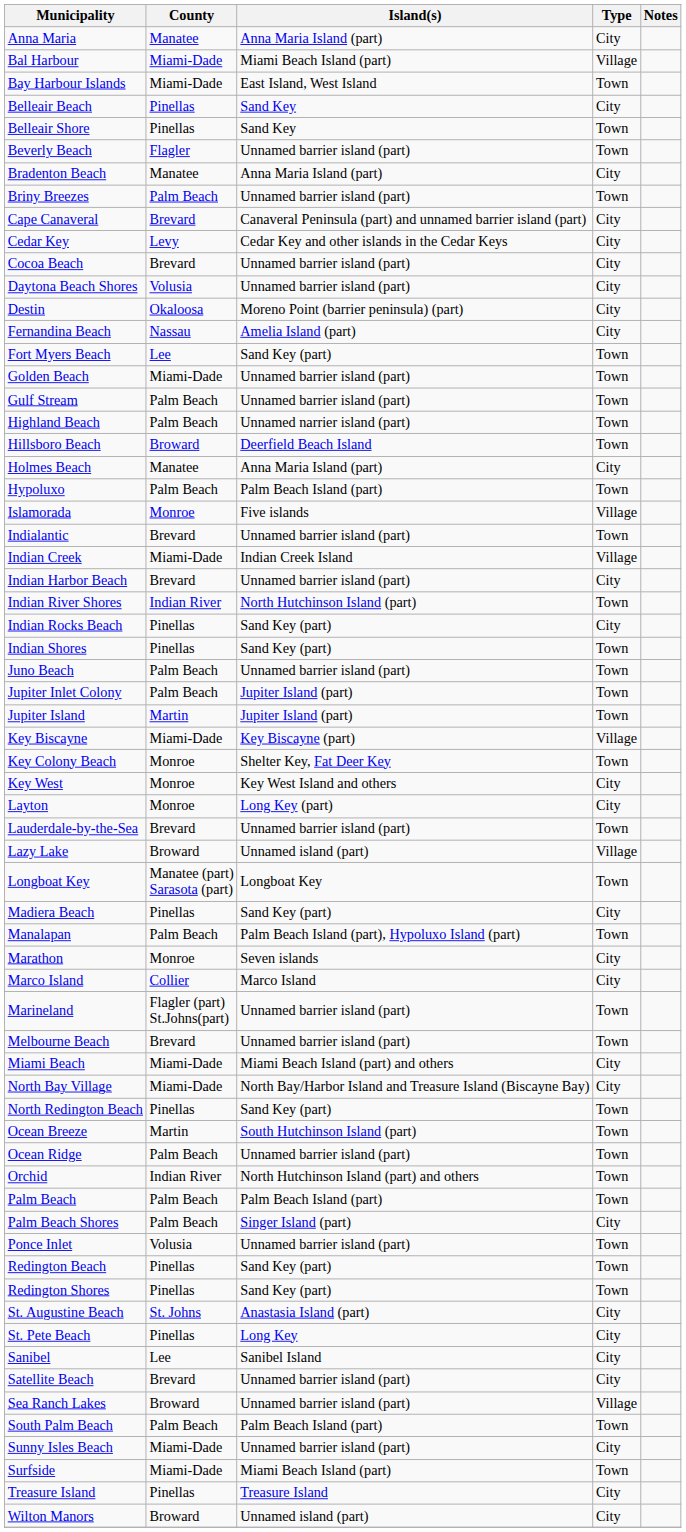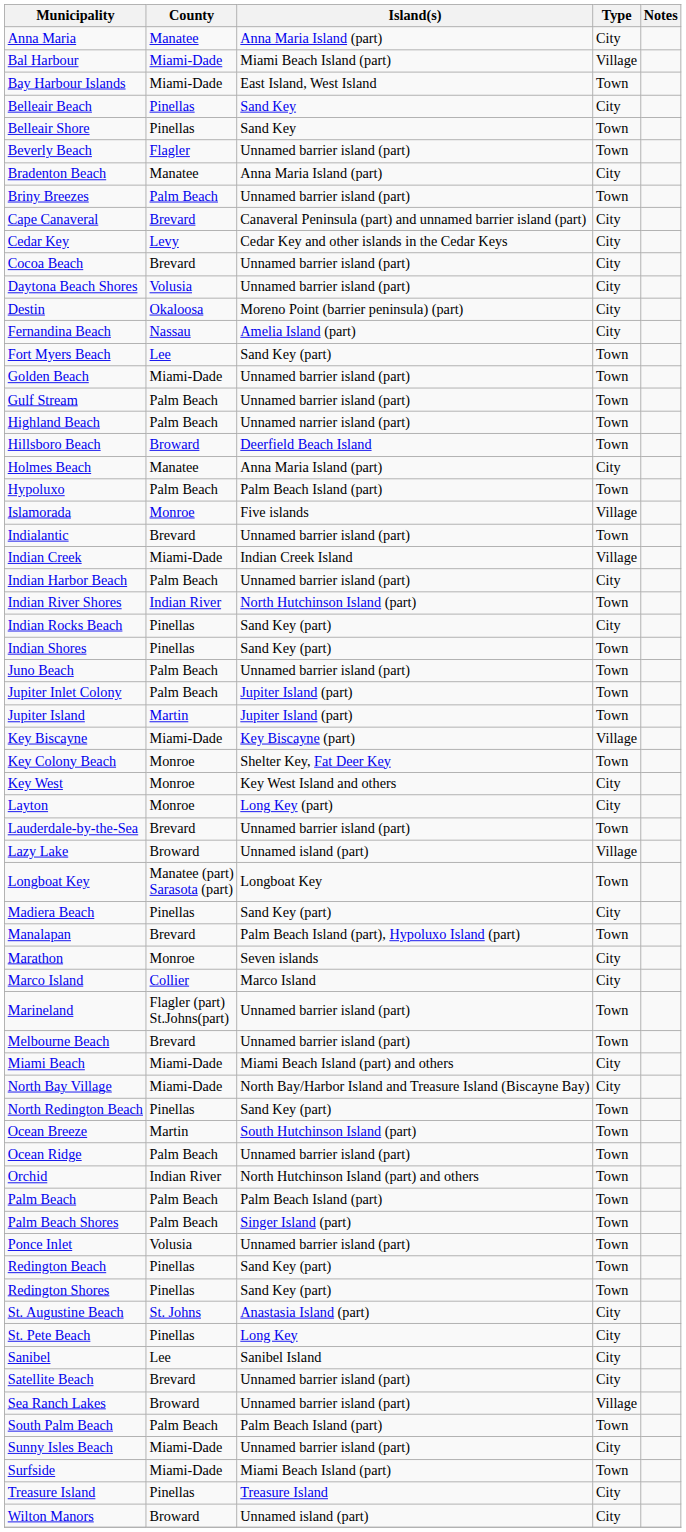Indian Harbor Beach | County: Brevard -> Palm Beach
Manalapan | County: Palm Beach -> Brevard
Palm Beach Shores | Type: City -> Town
